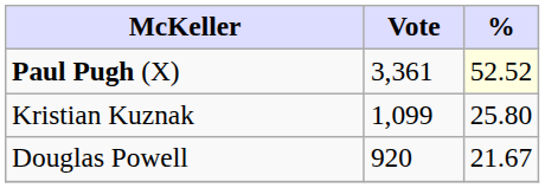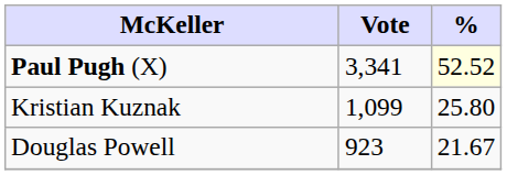Paul Pugh (X) | Vote: 3,361 -> 3,341
Douglas Powell | Vote: 920 -> 923
